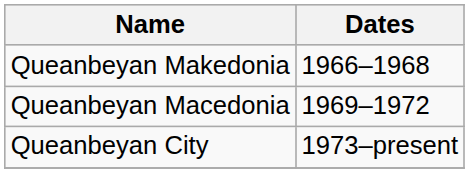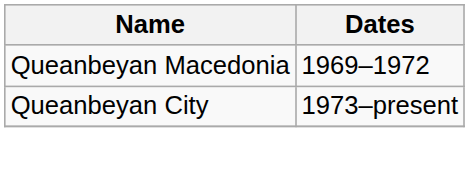- row: Queanbeyan Makedonia | 1966–1968
